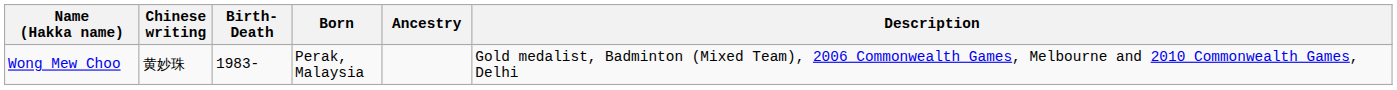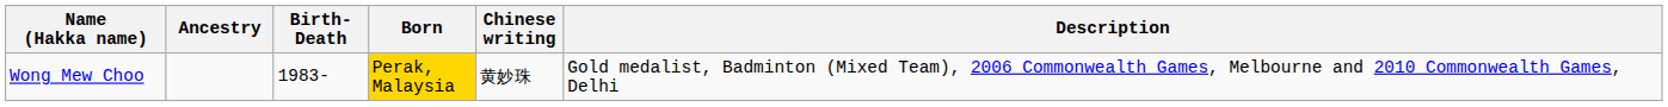columns swapped: Chinese writing <-> Ancestry
Wong Mew Choo | Born: no background -> gold background
